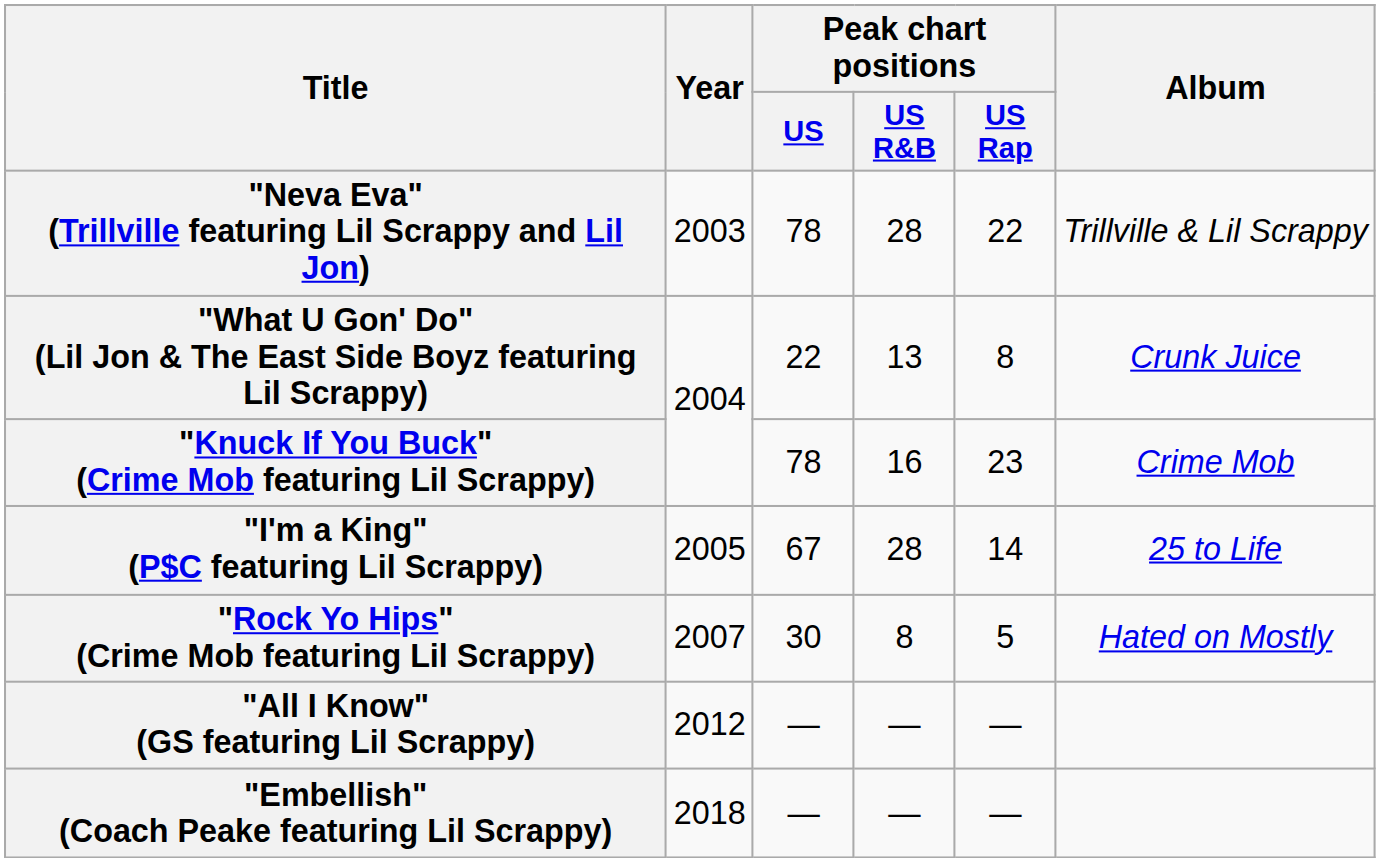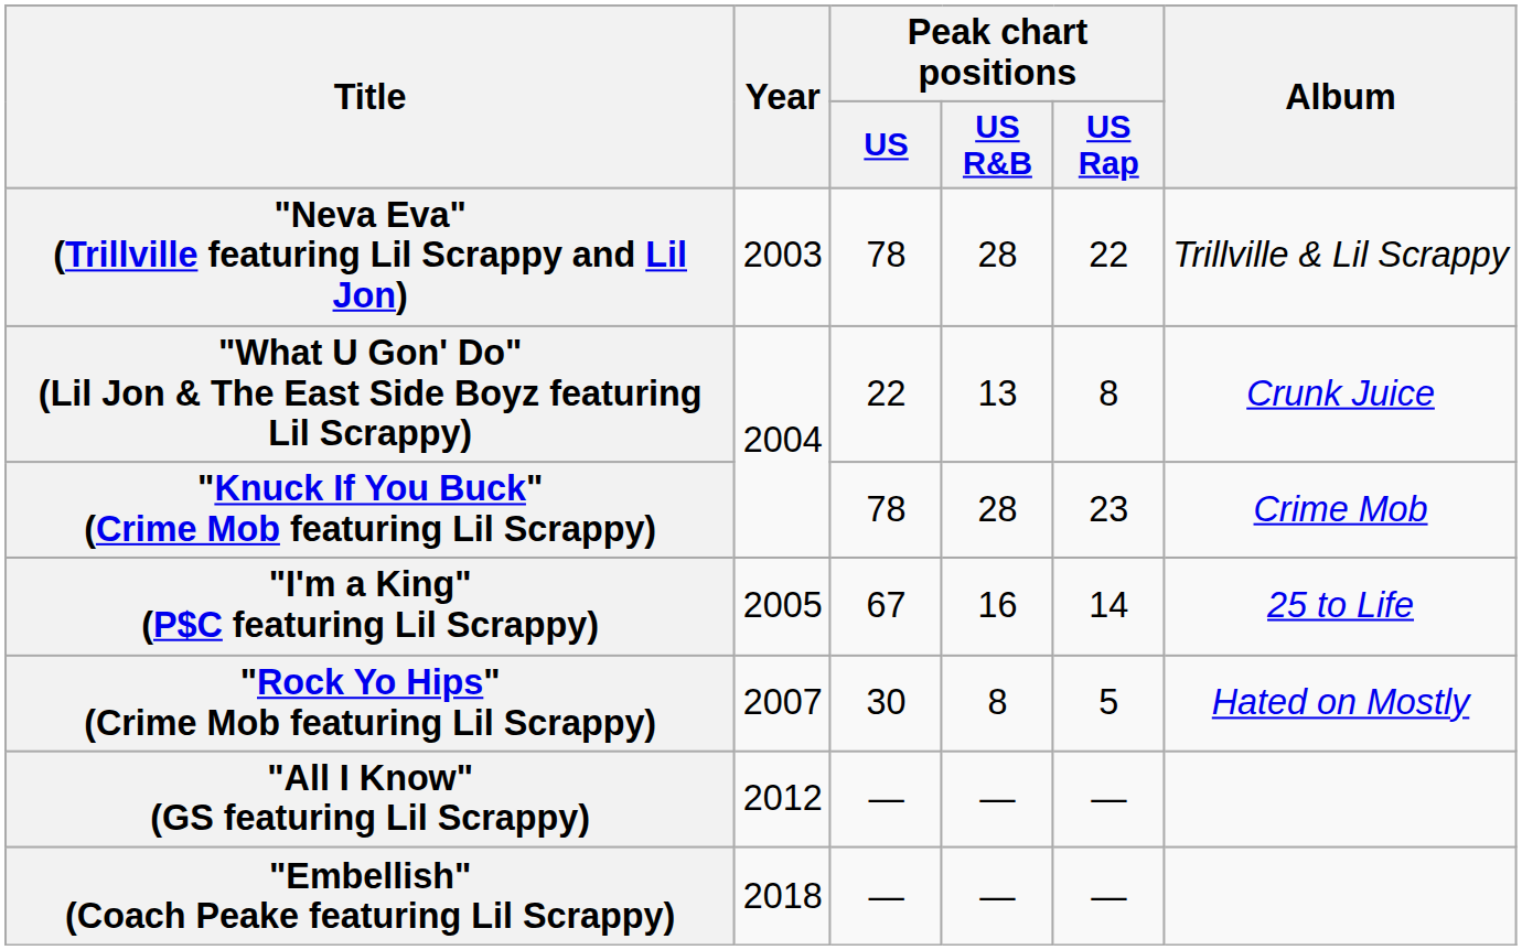"Knuck If You Buck" (Crime Mob featuring Lil Scrappy) | Peak chart positions / US R&B: 16 -> 28
"I'm a King" (P$C featuring Lil Scrappy) | Peak chart positions / US R&B: 28 -> 16
